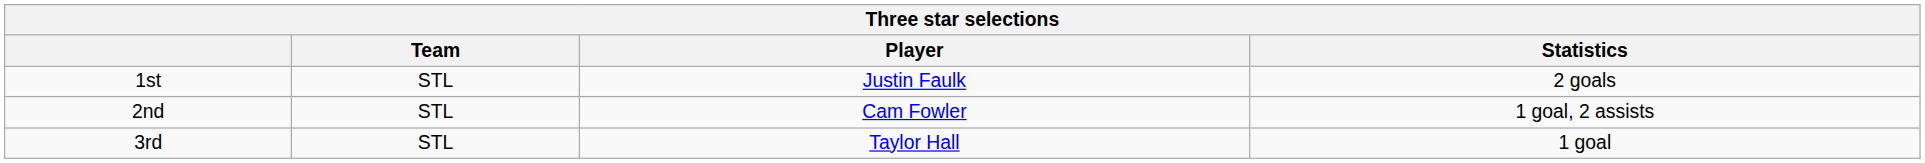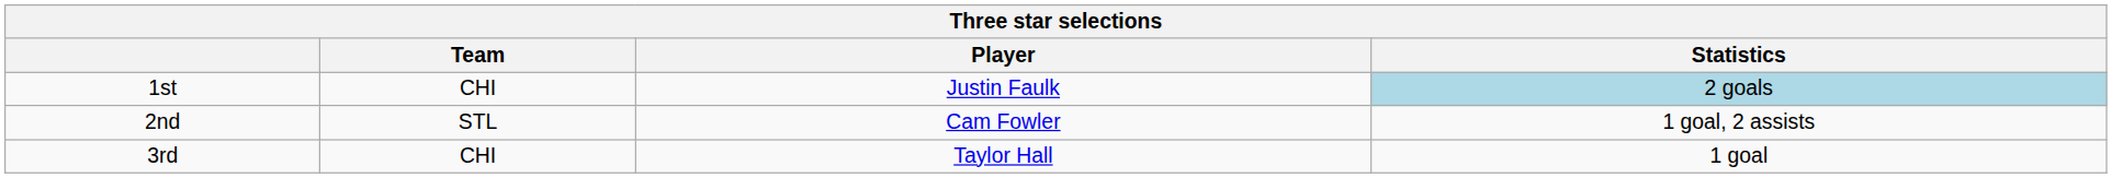1st | Team: STL -> CHI
1st | Statistics: no background -> lightblue background
3rd | Team: STL -> CHI
